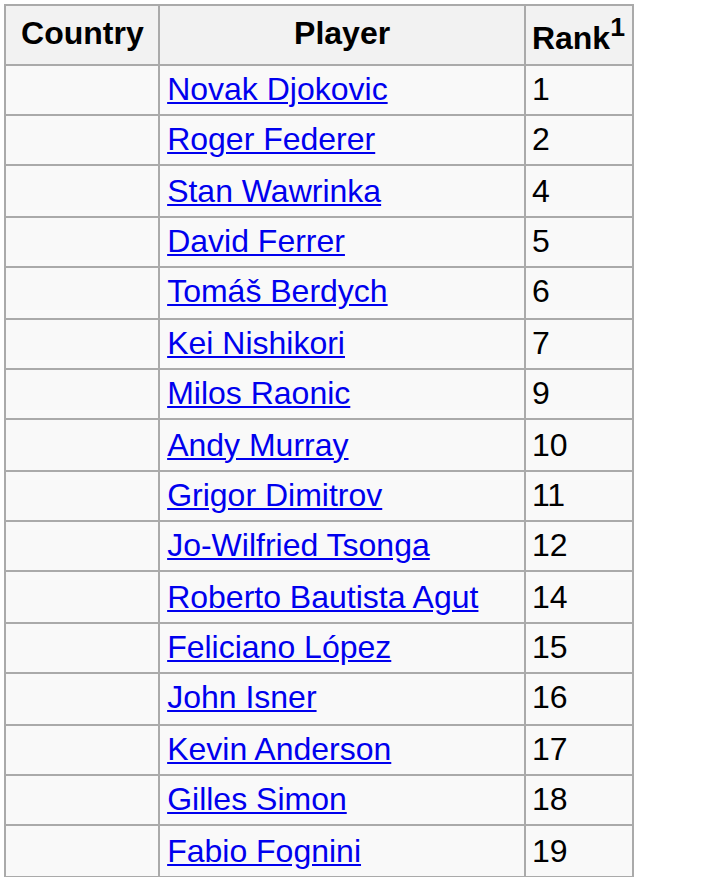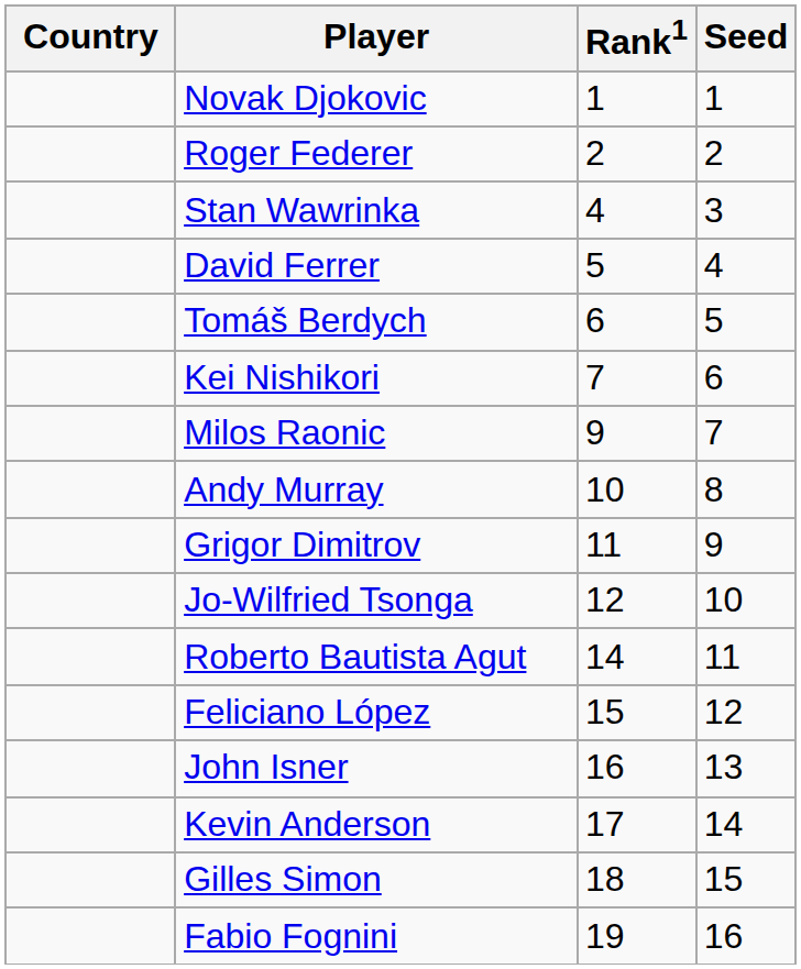+ column: Seed | 1 | 2 | 3 | 4 | 5 | 6 | 7 | 8 | 9 | 10 | 11 | 12 | 13 | 14 | 15 | 16
